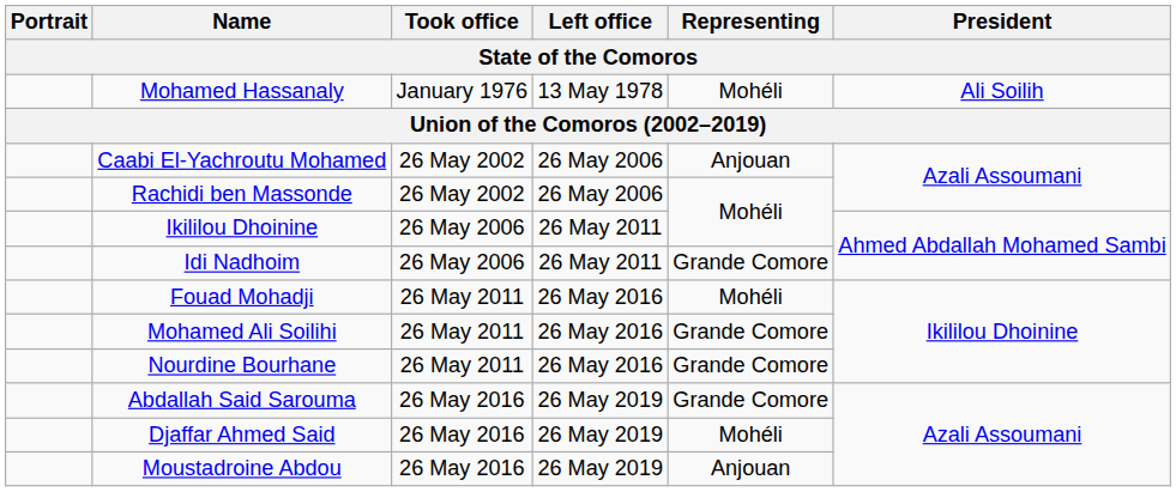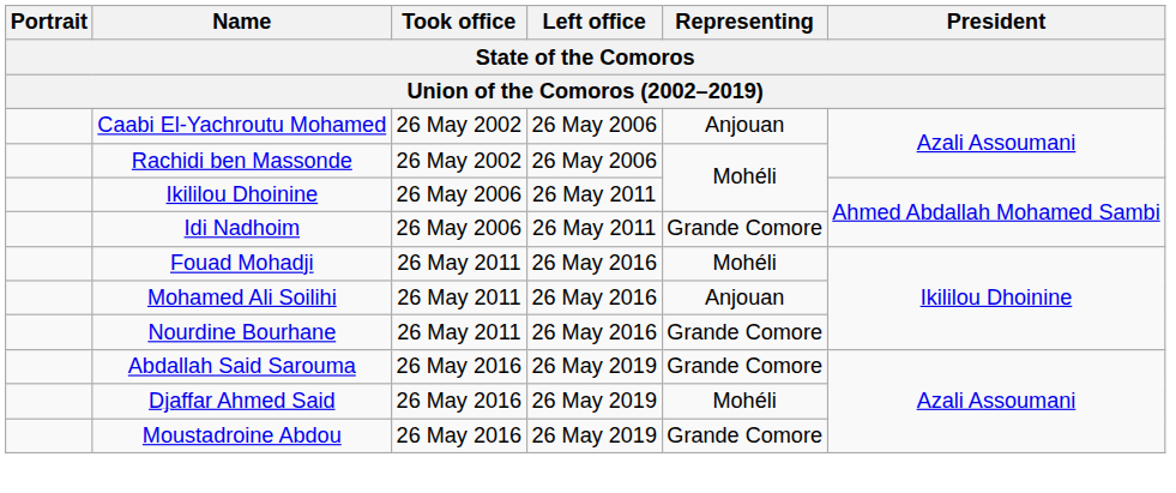- row: Mohamed Hassanaly | January 1976 | 13 May 1978 | Mohéli | Ali Soilih
Mohamed Ali Soilihi | Representing: Grande Comore -> Anjouan
Moustadroine Abdou | Representing: Anjouan -> Grande Comore
